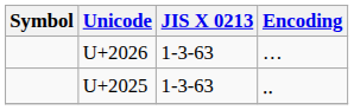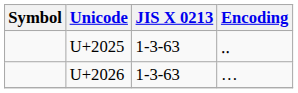rows swapped: U+2026 <-> U+2025
